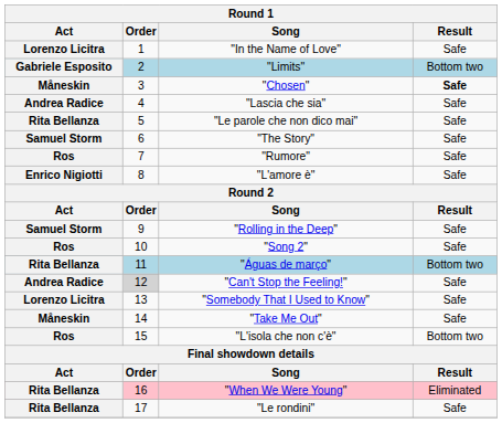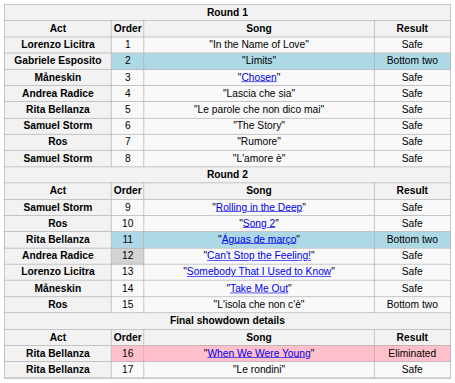"Chosen" | Result: bold -> normal
"L'amore è" | Act: Enrico Nigiotti -> Samuel Storm
